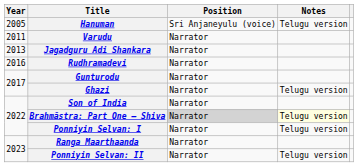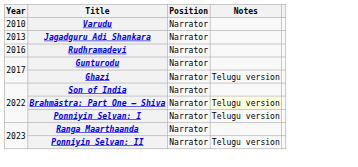- row: 2005 | Hanuman | Sri Anjaneyulu (voice) | Telugu version
Varudu | Year: 2011 -> 2010
Brahmāstra: Part One – Shiva | Position: lightgrey background -> no background
